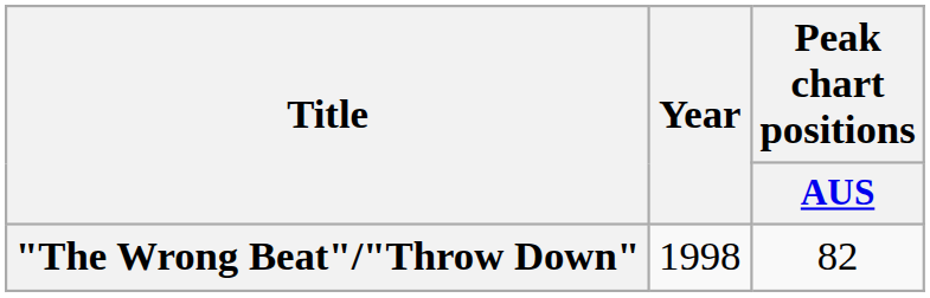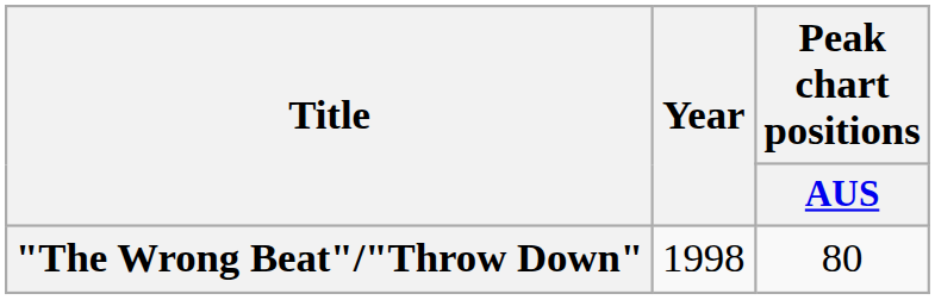"The Wrong Beat"/"Throw Down" | Peak chart positions / AUS: 82 -> 80
